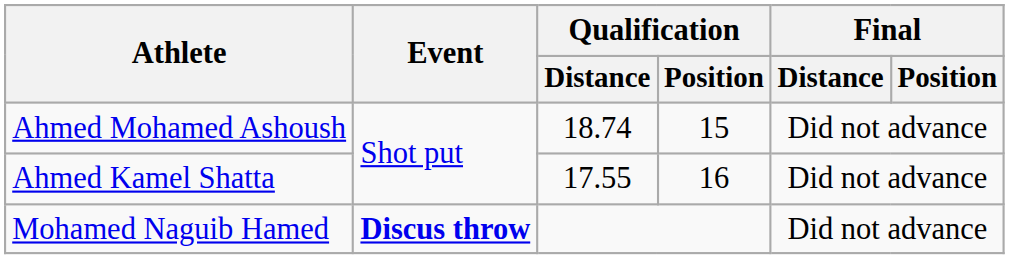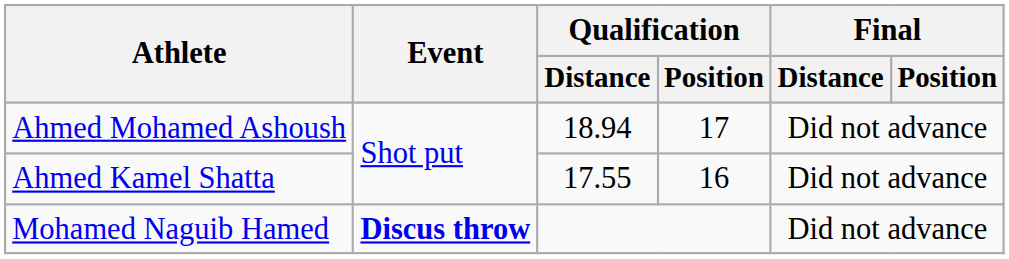Ahmed Mohamed Ashoush | Qualification / Distance: 18.74 -> 18.94
Ahmed Mohamed Ashoush | Qualification / Position: 15 -> 17
